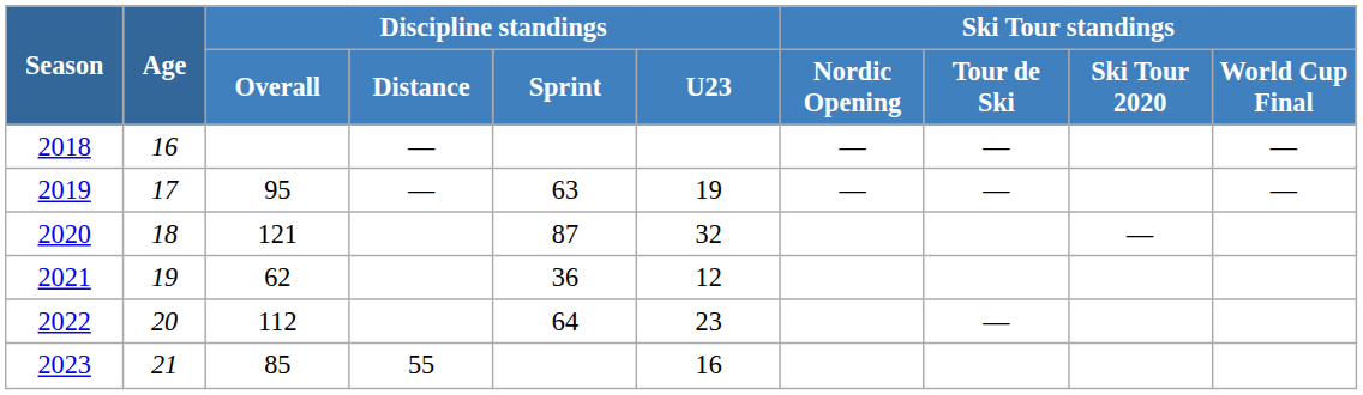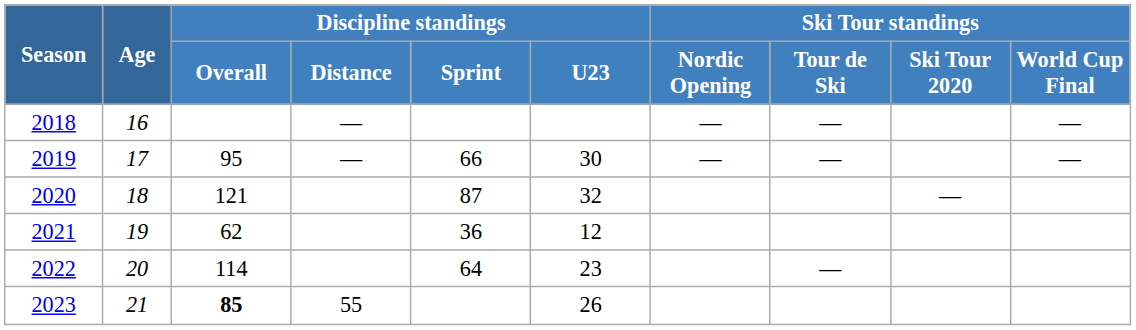2019 | Discipline standings / Sprint: 63 -> 66
2019 | Discipline standings / U23: 19 -> 30
2022 | Discipline standings / Overall: 112 -> 114
2023 | Discipline standings / Overall: normal -> bold
2023 | Discipline standings / U23: 16 -> 26
